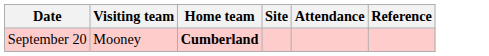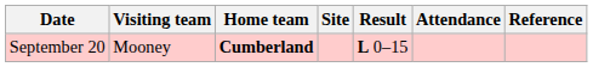+ column: Result | L 0–15
